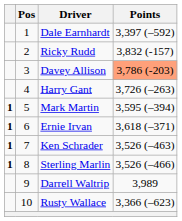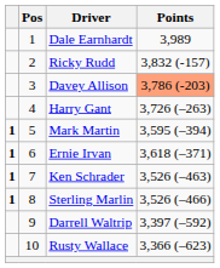Dale Earnhardt | Points: 3,397 (–592) -> 3,989
Darrell Waltrip | Points: 3,989 -> 3,397 (–592)
